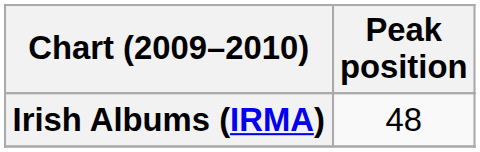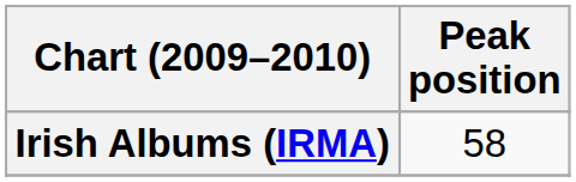Irish Albums (IRMA) | Peak position: 48 -> 58
